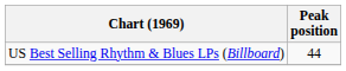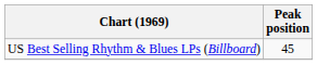US Best Selling Rhythm & Blues LPs (Billboard) | Peak position: 44 -> 45
